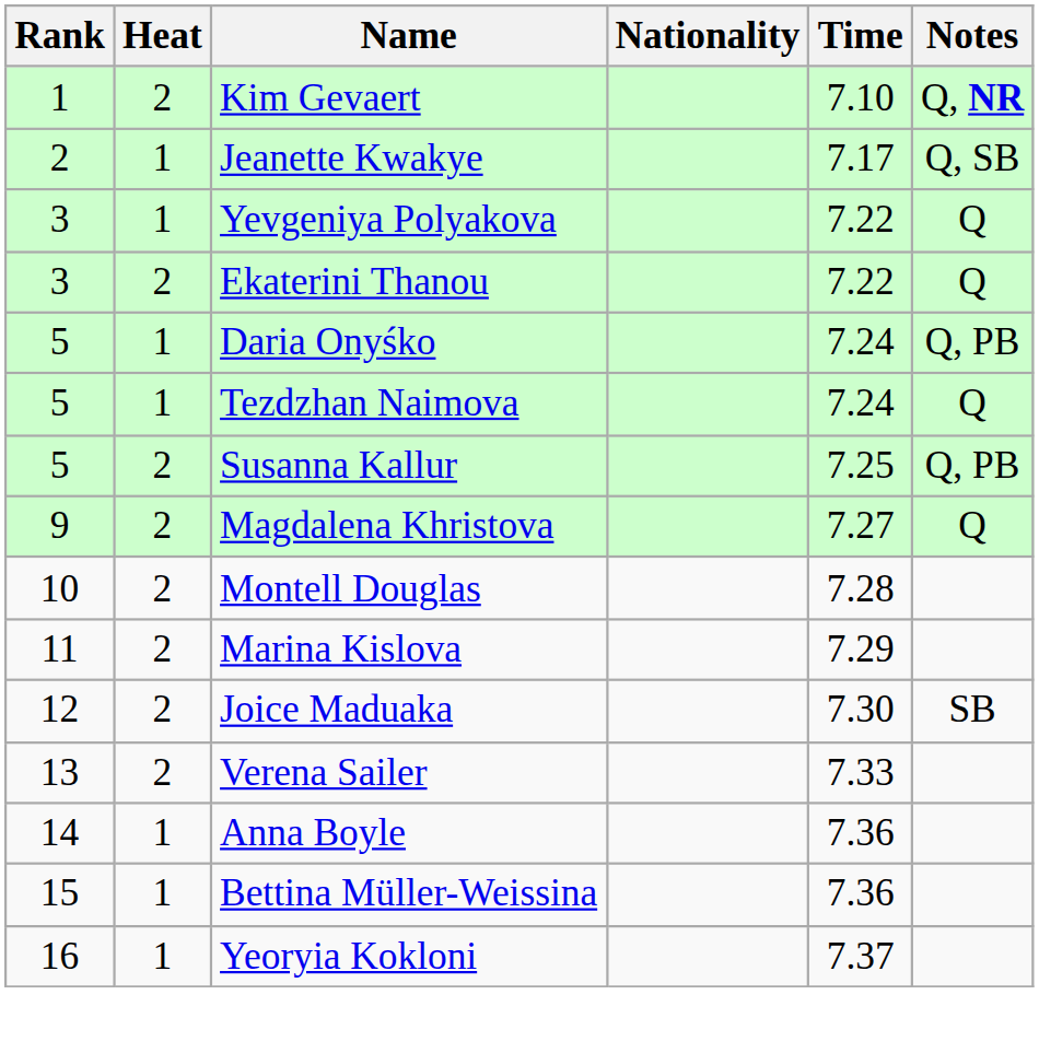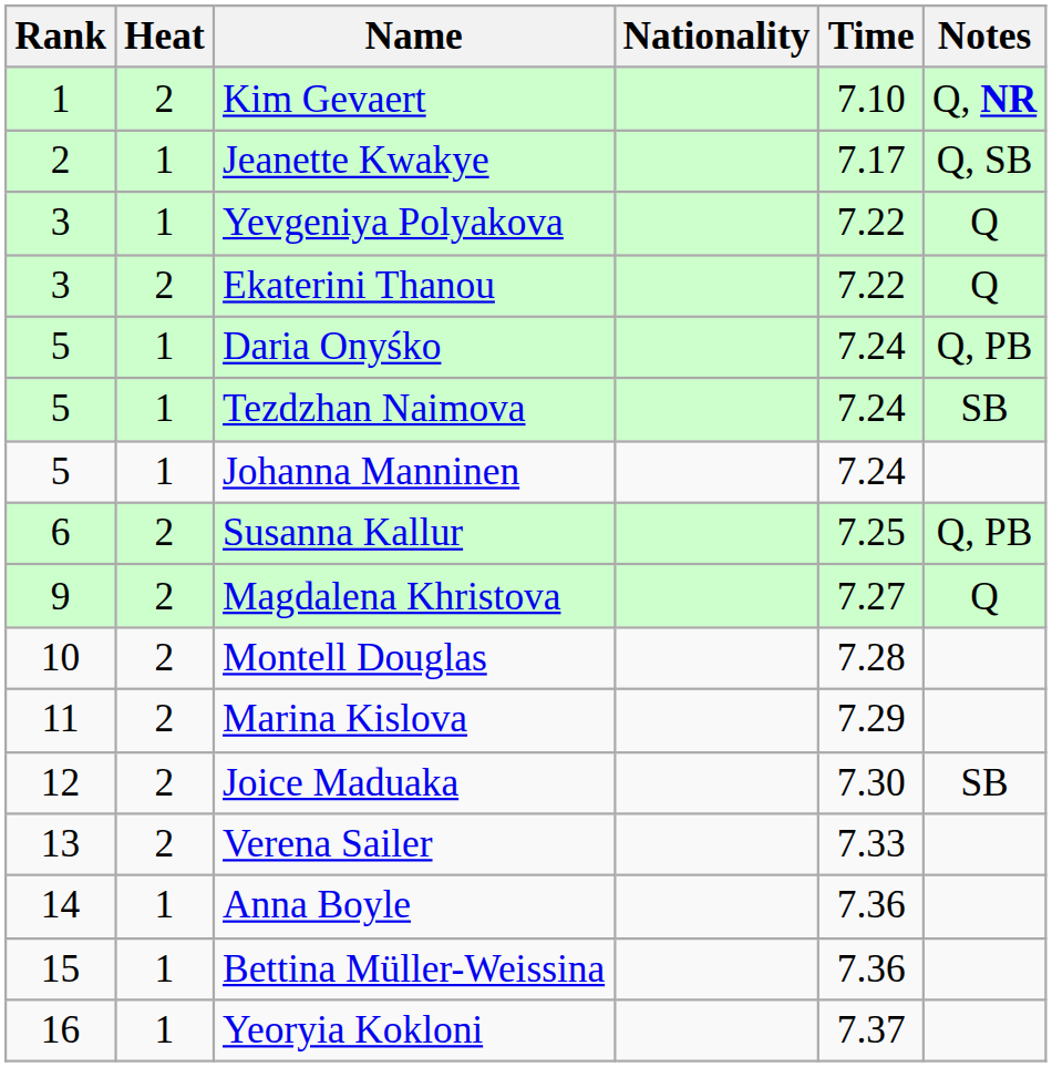Tezdzhan Naimova | Notes: Q -> SB
+ row: 5 | 1 | Johanna Manninen | 7.24
Susanna Kallur | Rank: 5 -> 6
